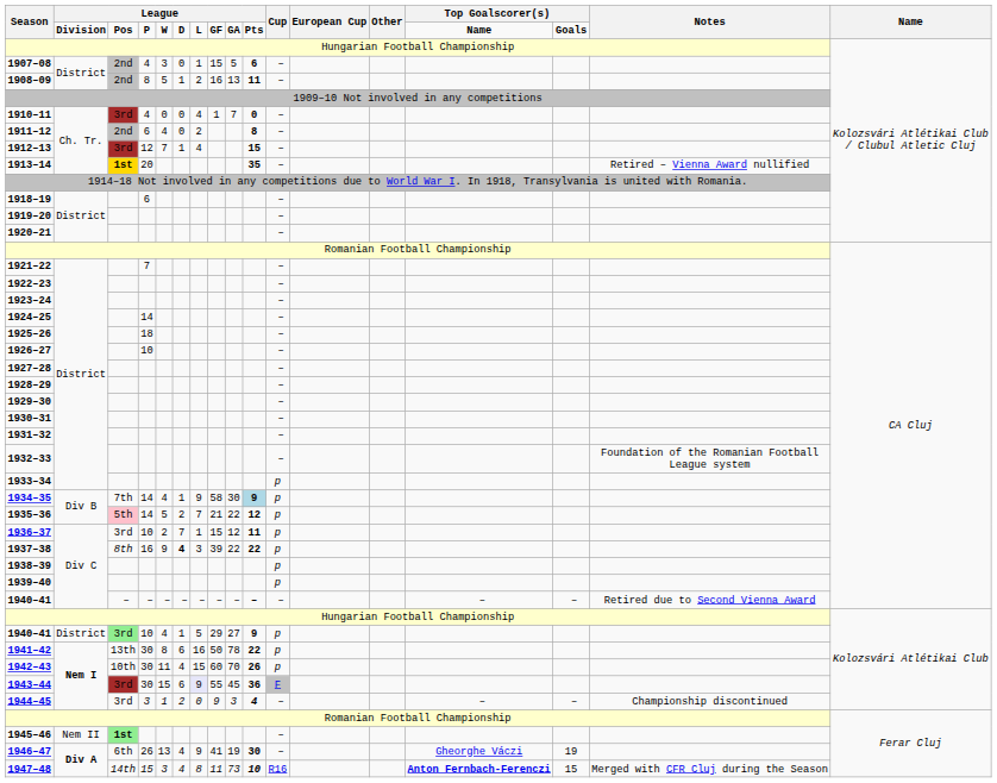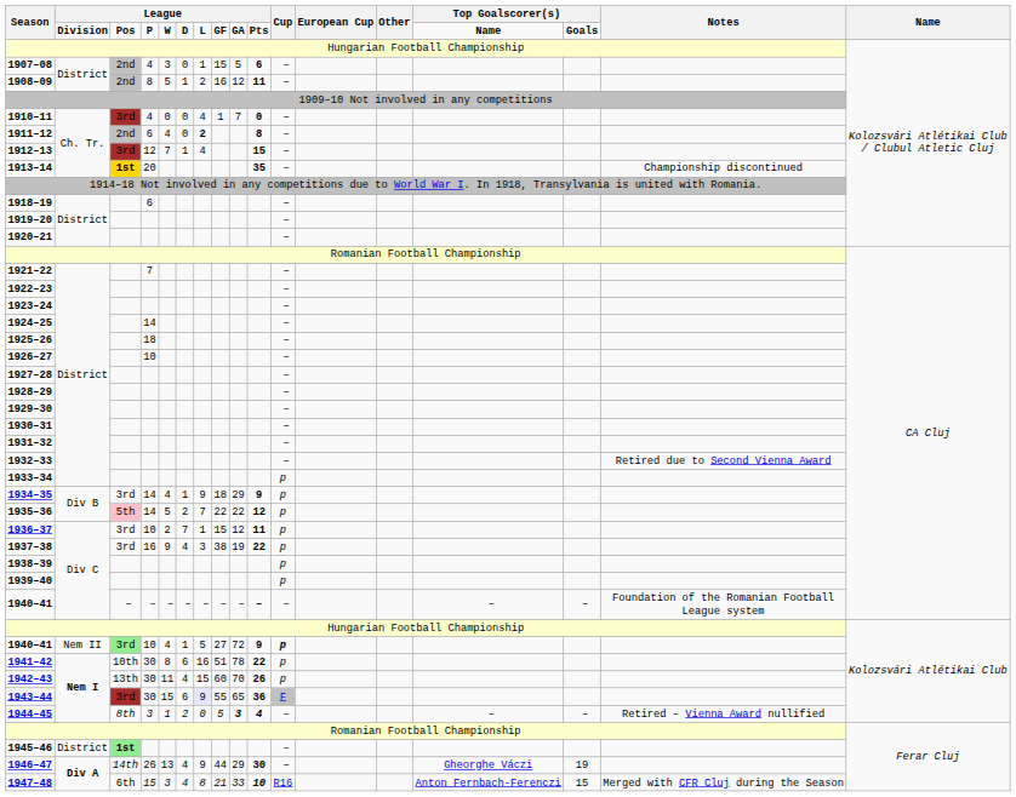1908–09 | column 9: 13 -> 12
1911–12 | column 7: normal -> bold
1913–14 | Notes: Retired – Vienna Award nullified -> Championship discontinued
1932–33 | Notes: Foundation of the Romanian Football League system -> Retired due to Second Vienna Award
1934–35 | column 3: 7th -> 3rd
1934–35 | column 8: 58 -> 18
1934–35 | column 9: 30 -> 29
1934–35 | column 10: lightblue background -> no background
1935–36 | column 8: 21 -> 22
1937–38 | column 3: 8th -> 3rd
1937–38 | column 6: bold -> normal
1937–38 | column 8: 39 -> 38
1937–38 | column 9: 22 -> 19
1940–41 / – | Notes: Retired due to Second Vienna Award -> Foundation of the Romanian Football League system
1940–41 / 10 | column 2: District -> Nem II
1940–41 / 10 | column 8: 29 -> 27
1940–41 / 10 | column 9: 27 -> 72
1940–41 / 10 | Cup: normal -> bold
1941–42 | column 3: 13th -> 10th
1941–42 | column 8: 50 -> 51
1942–43 | column 3: 10th -> 13th
1943–44 | column 9: 45 -> 65
1944–45 | column 3: 3rd -> 8th
1944–45 | column 8: 9 -> 5
1944–45 | column 9: normal -> bold
1944–45 | Notes: Championship discontinued -> Retired – Vienna Award nullified
1945–46 | column 2: Nem II -> District
1946–47 | column 3: 6th -> 14th
1946–47 | column 8: 41 -> 44
1946–47 | column 9: 19 -> 29
1947–48 | column 3: 14th -> 6th
1947–48 | column 8: 11 -> 21
1947–48 | column 9: 73 -> 33
1947–48 | column 16: bold -> normal
